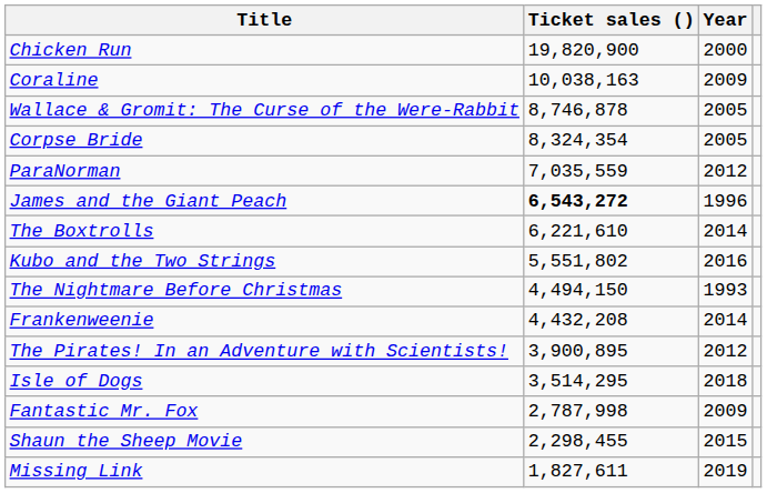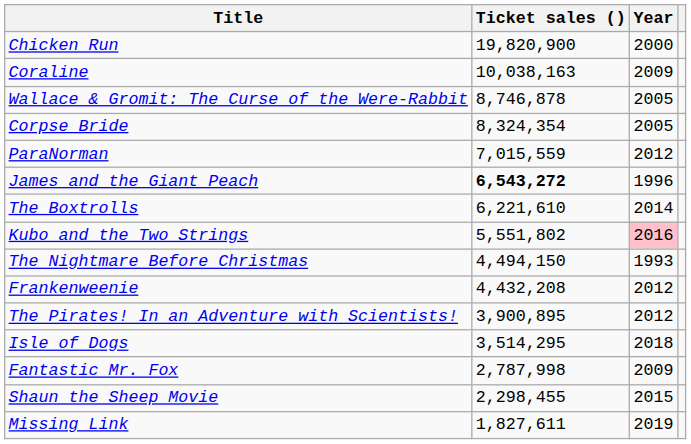ParaNorman | Ticket sales (): 7,035,559 -> 7,015,559
Kubo and the Two Strings | Year: no background -> pink background
Frankenweenie | Year: 2014 -> 2012
